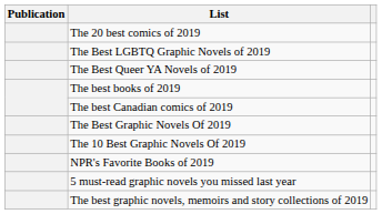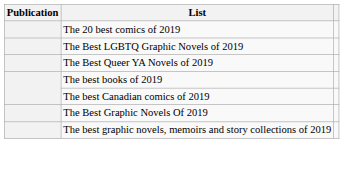- row: The 10 Best Graphic Novels Of 2019
- row: NPR's Favorite Books of 2019
- row: 5 must-read graphic novels you missed last year
